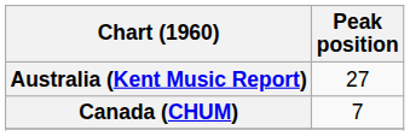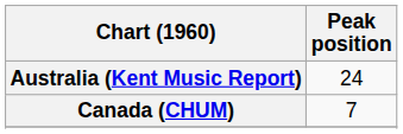Australia (Kent Music Report) | Peak position: 27 -> 24
